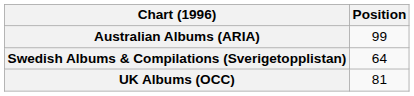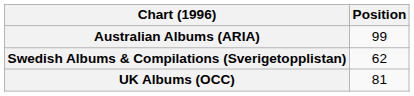Swedish Albums & Compilations (Sverigetopplistan) | Position: 64 -> 62
